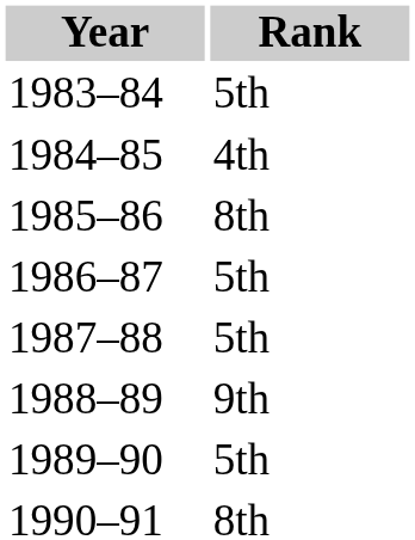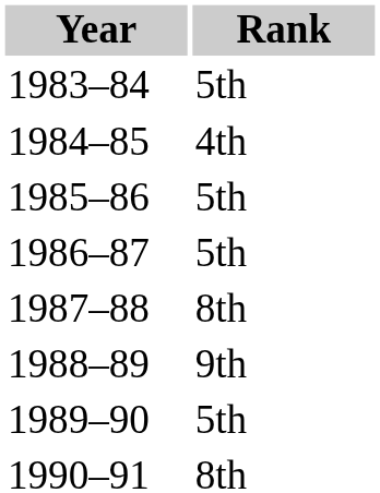1985–86 | Rank: 8th -> 5th
1987–88 | Rank: 5th -> 8th
